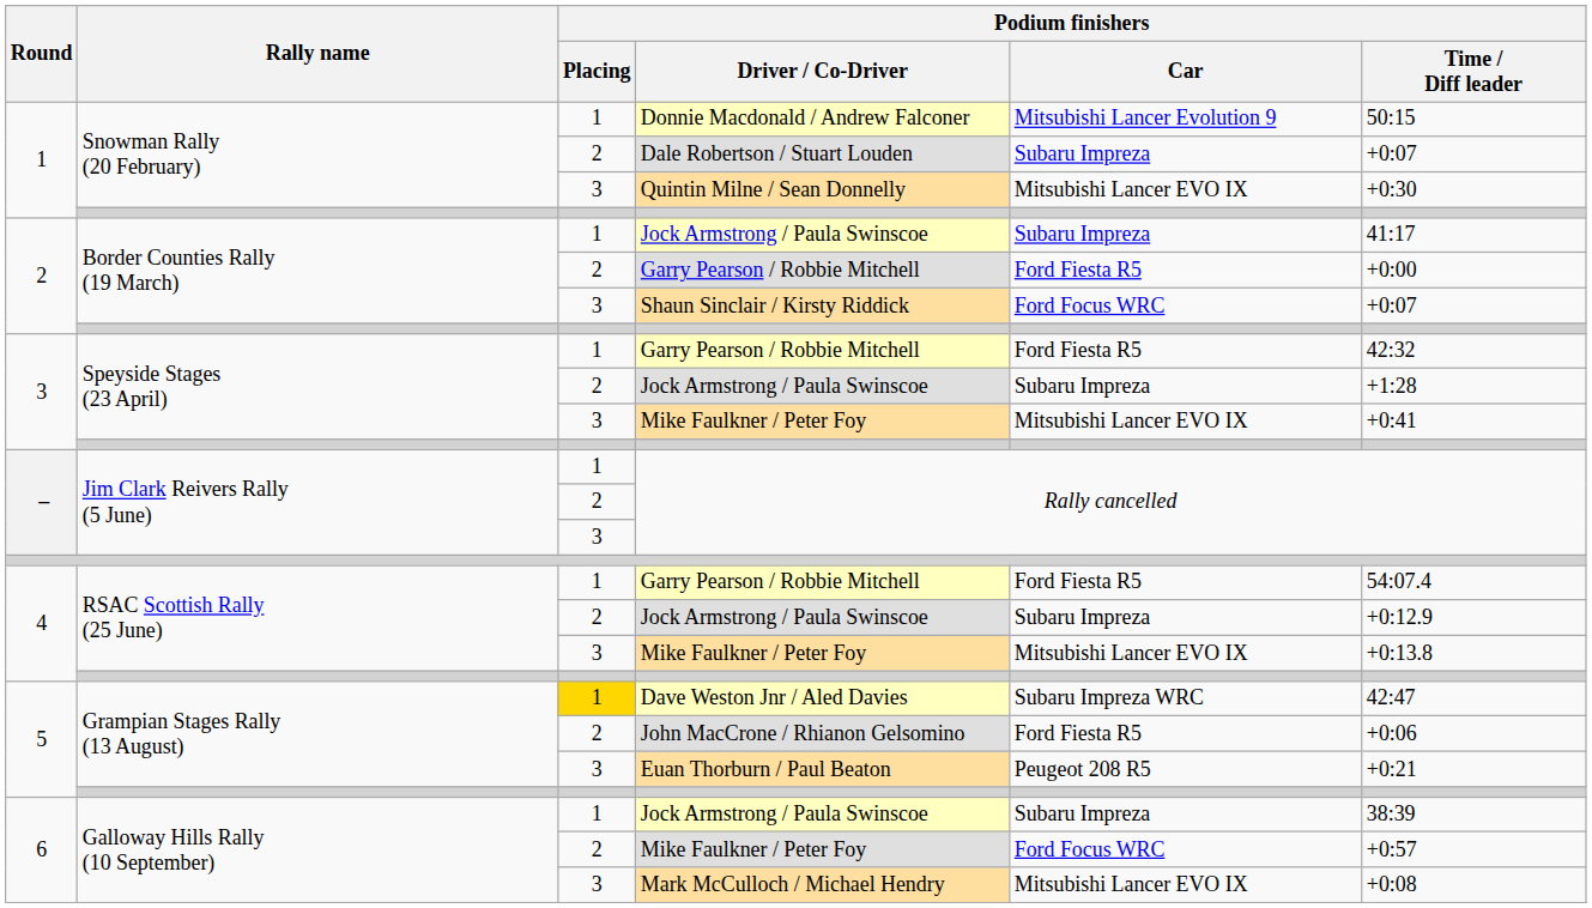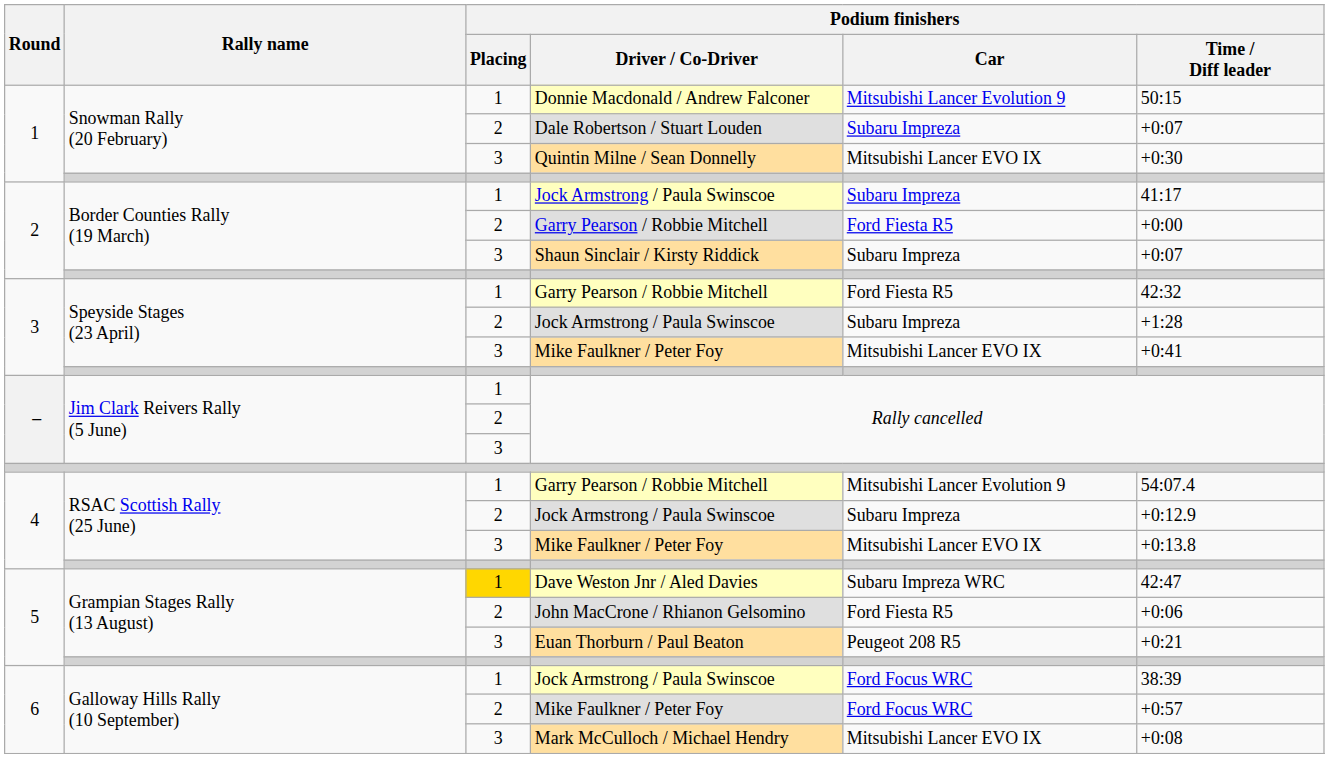Shaun Sinclair / Kirsty Riddick | Podium finishers / Car: Ford Focus WRC -> Subaru Impreza
4 / Garry Pearson / Robbie Mitchell | Podium finishers / Car: Ford Fiesta R5 -> Mitsubishi Lancer Evolution 9
6 / Jock Armstrong / Paula Swinscoe | Podium finishers / Car: Subaru Impreza -> Ford Focus WRC
